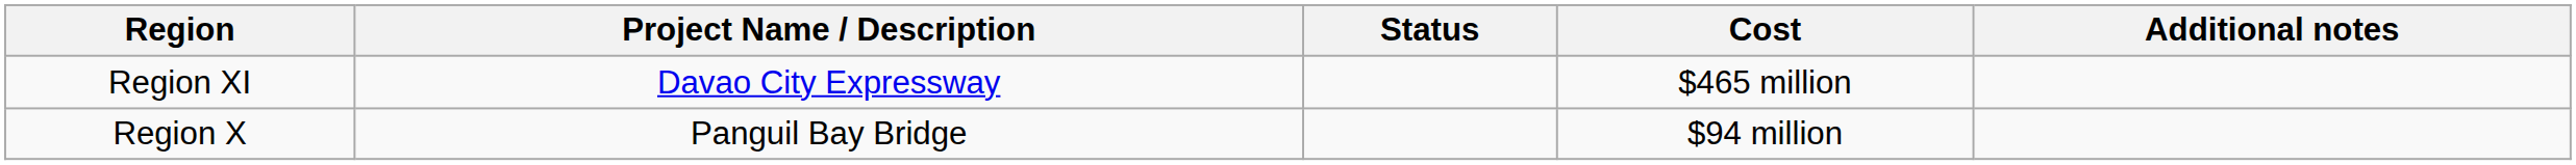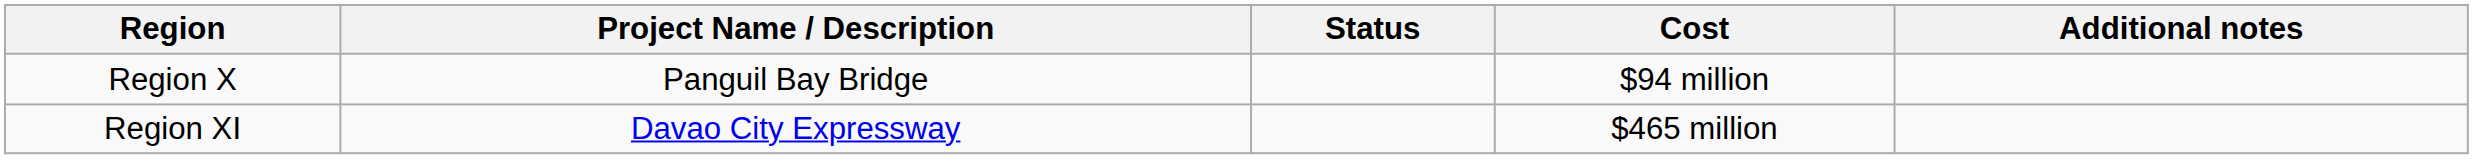rows swapped: Region XI <-> Region X
